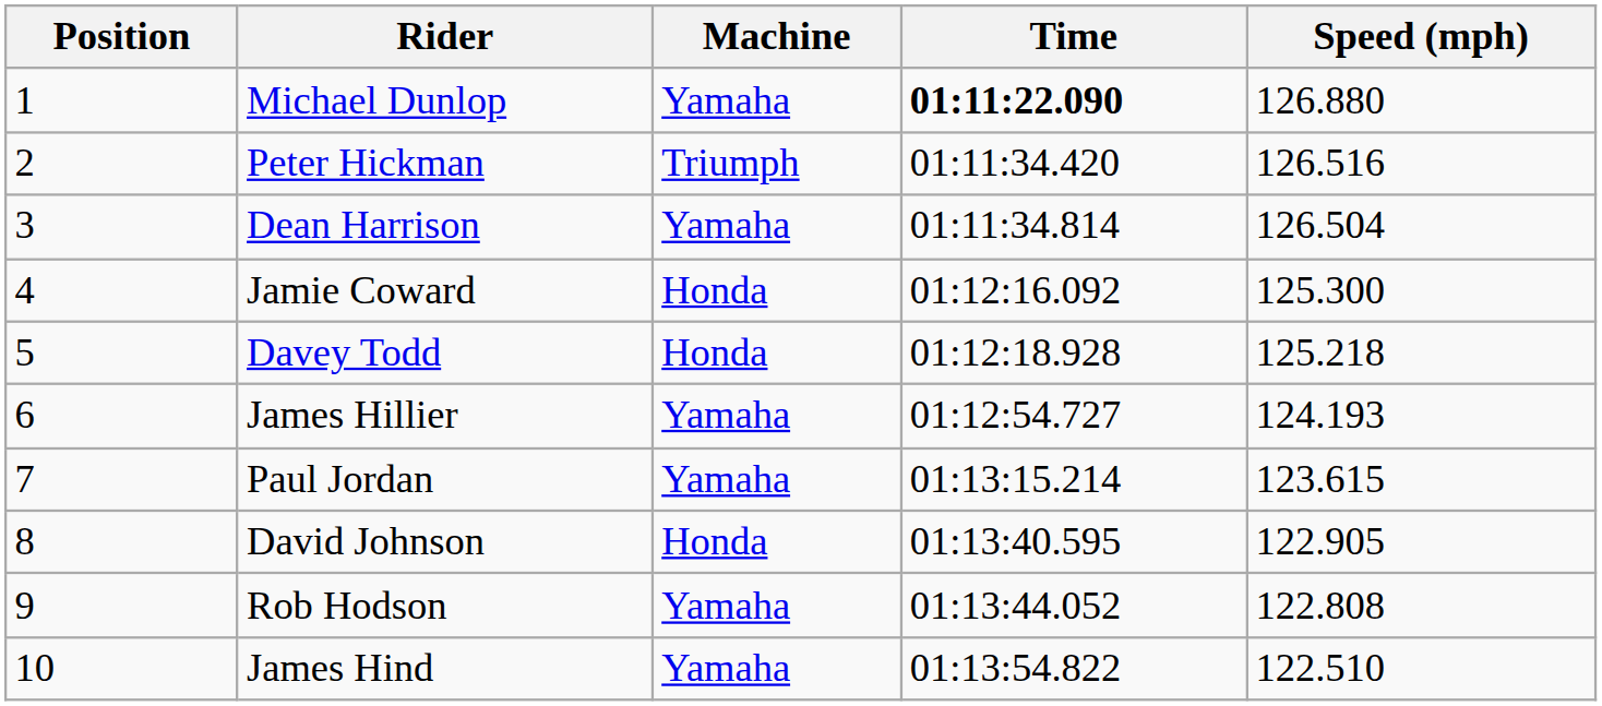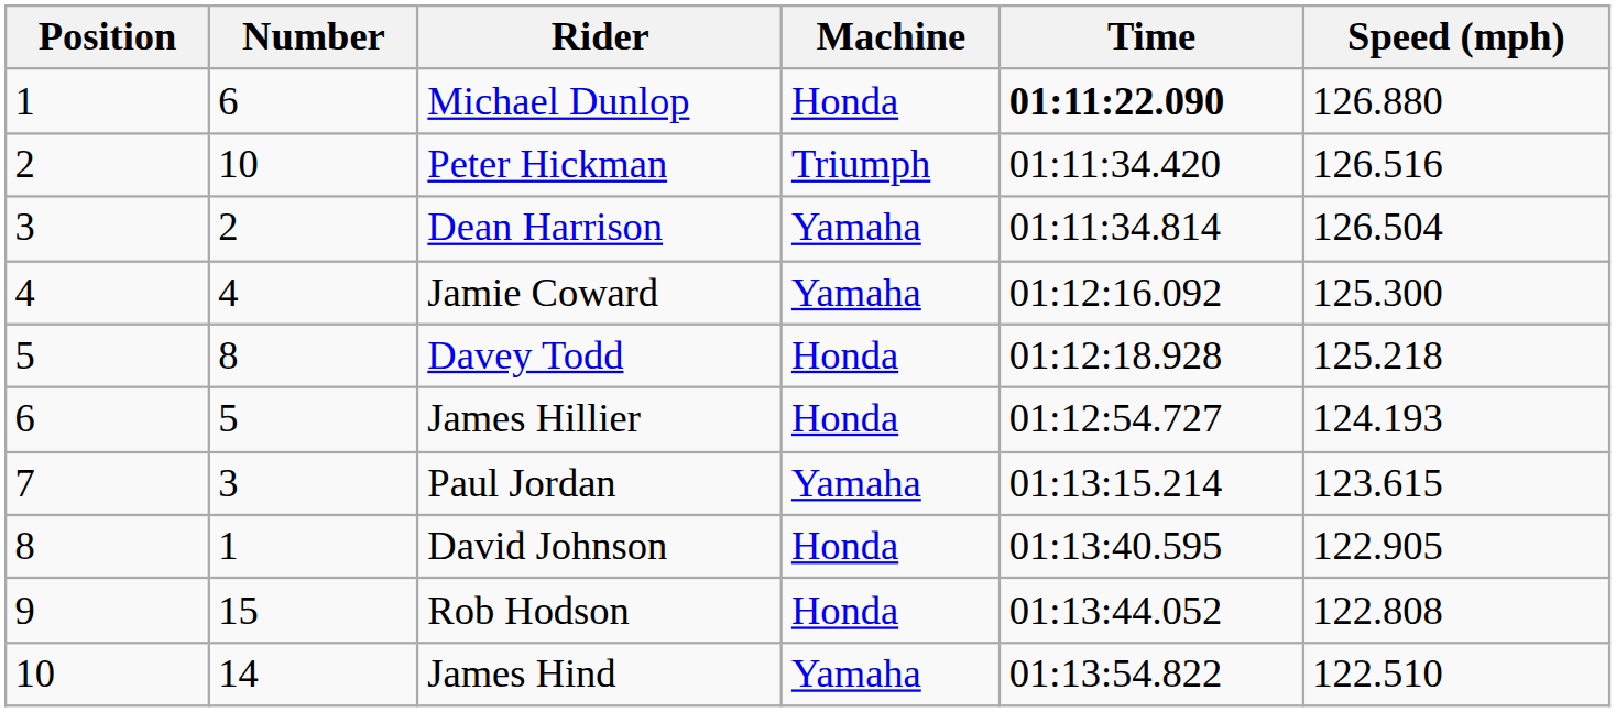+ column: Number | 6 | 10 | 2 | 4 | 8 | 5 | 3 | 1 | 15 | 14
Michael Dunlop | Machine: Yamaha -> Honda
Jamie Coward | Machine: Honda -> Yamaha
James Hillier | Machine: Yamaha -> Honda
Rob Hodson | Machine: Yamaha -> Honda
